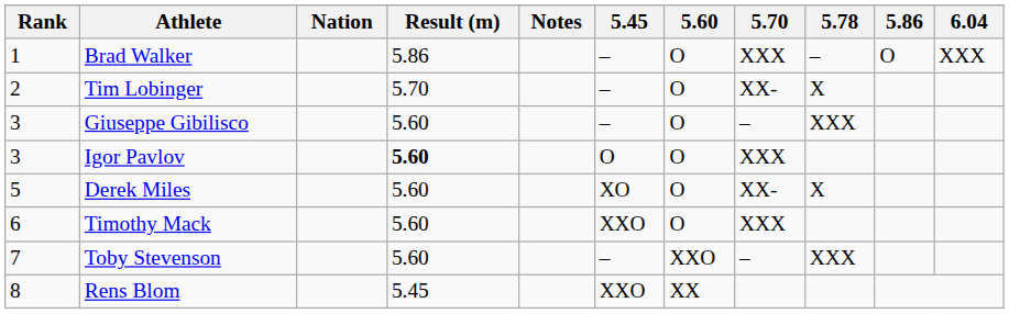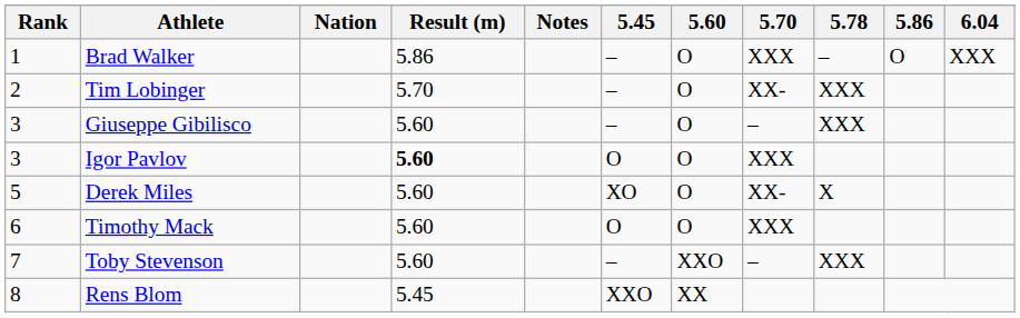Tim Lobinger | 5.78: X -> XXX
Timothy Mack | 5.45: XXO -> O
